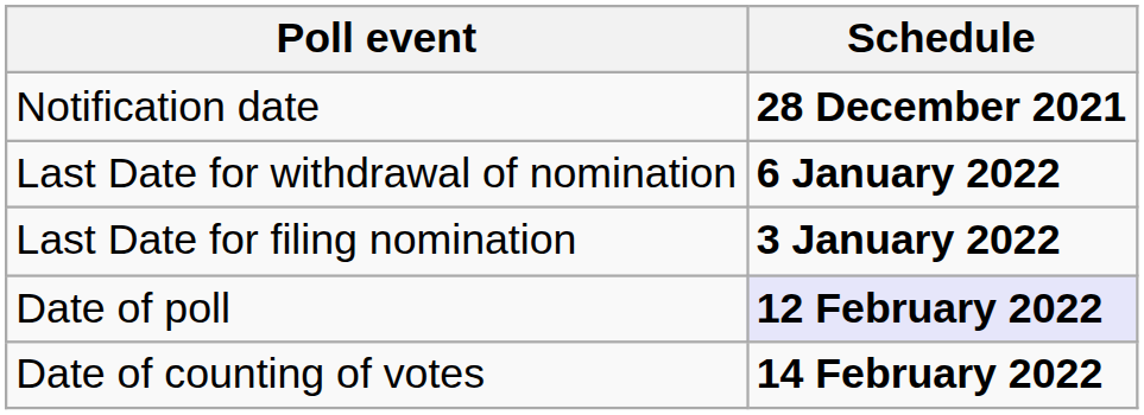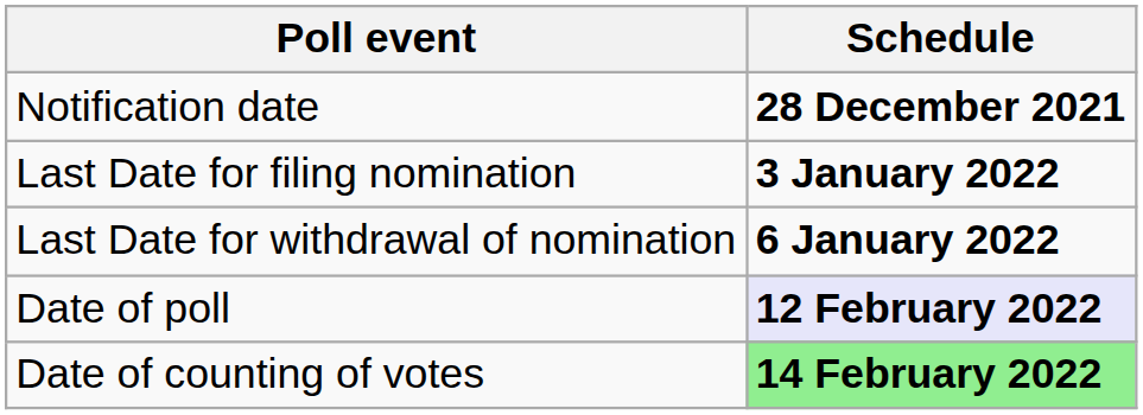rows swapped: Last Date for filing nomination <-> Last Date for withdrawal of nomination
Date of counting of votes | Schedule: no background -> lightgreen background
